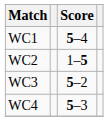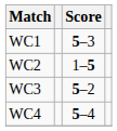WC1 | Score: 5–4 -> 5–3
WC4 | Score: 5–3 -> 5–4
